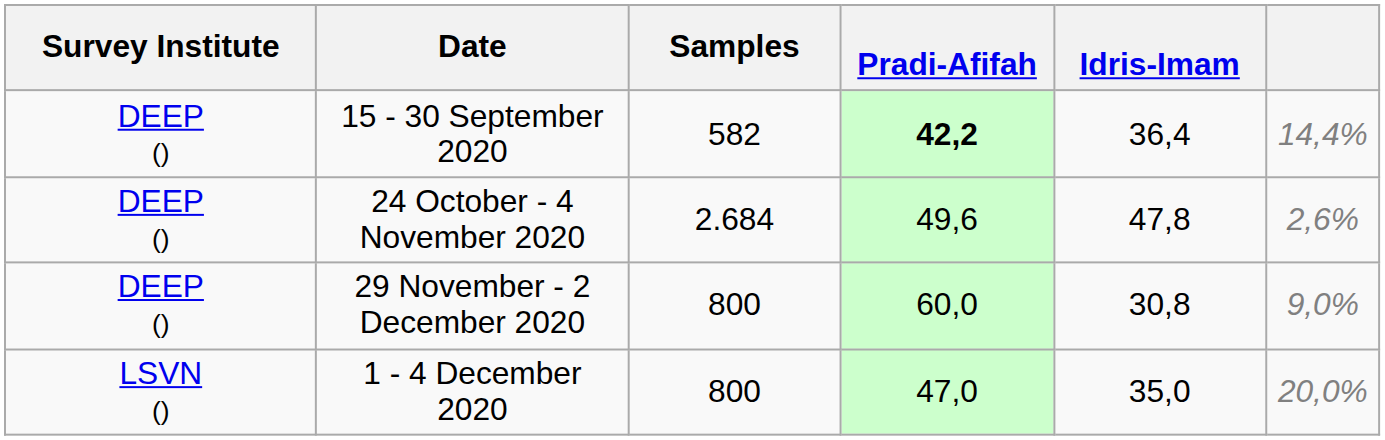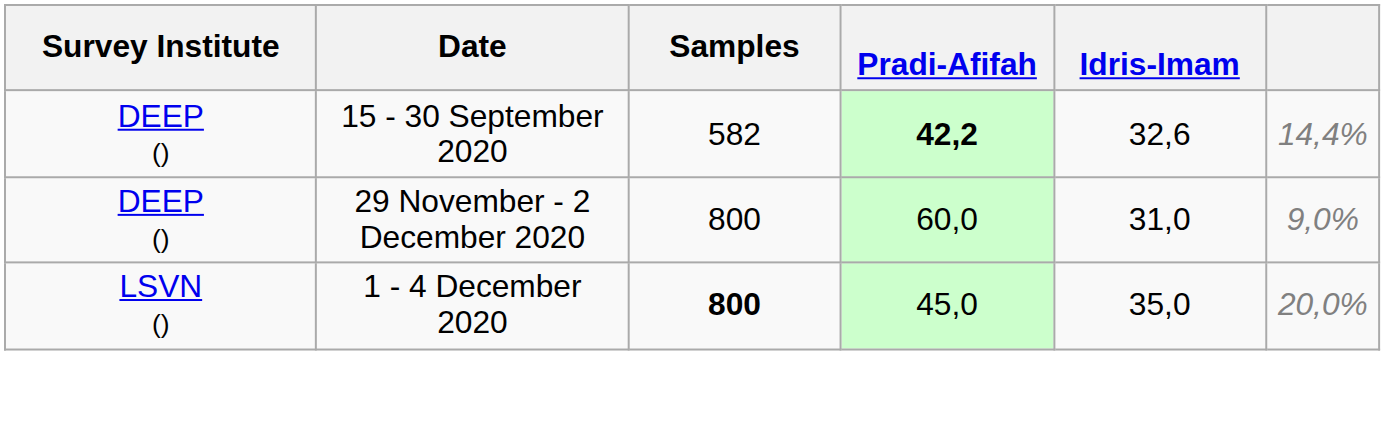15 - 30 September 2020 | Idris-Imam: 36,4 -> 32,6
- row: DEEP () | 24 October - 4 November 2020 | 2.684 | 49,6 | 47,8 | 2,6%
29 November - 2 December 2020 | Idris-Imam: 30,8 -> 31,0
1 - 4 December 2020 | Samples: normal -> bold
1 - 4 December 2020 | Pradi-Afifah: 47,0 -> 45,0
